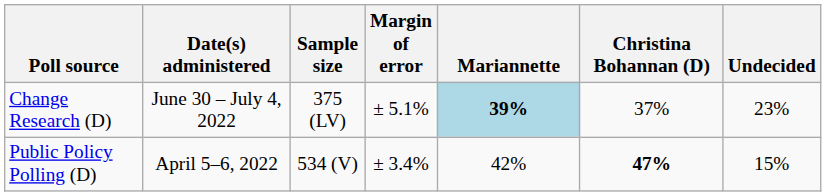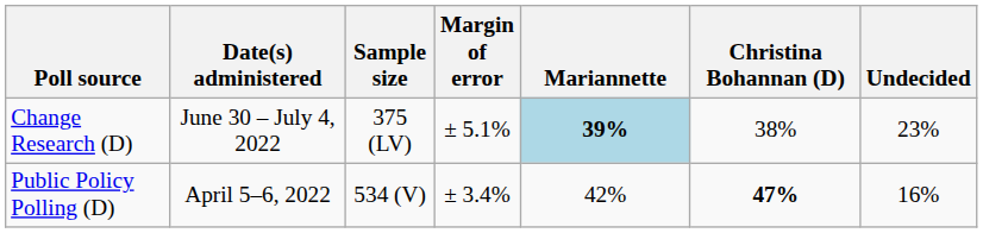Change Research (D) | Christina Bohannan (D): 37% -> 38%
Public Policy Polling (D) | Undecided: 15% -> 16%
